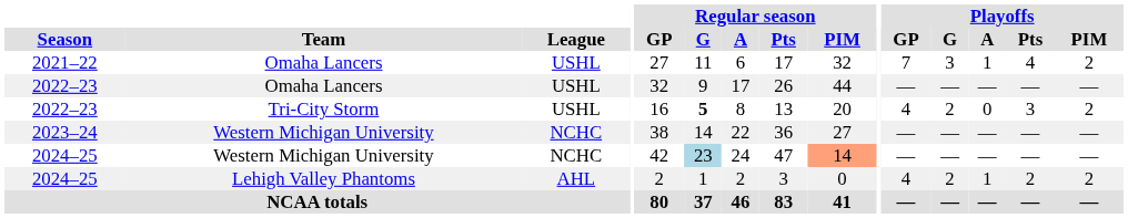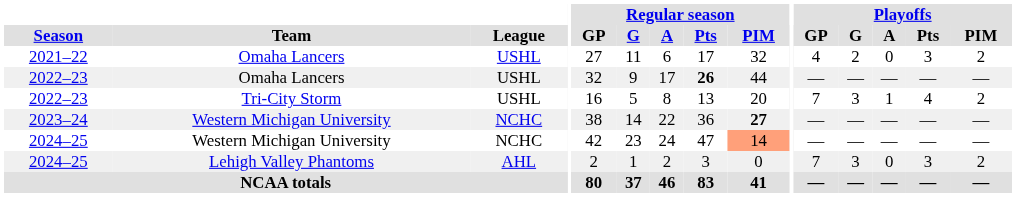2021–22 | Playoffs / GP: 7 -> 4
2021–22 | Playoffs / G: 3 -> 2
2021–22 | Playoffs / A: 1 -> 0
2021–22 | Playoffs / Pts: 4 -> 3
2022–23 / Omaha Lancers | Regular season / Pts: normal -> bold
2022–23 / Tri-City Storm | Regular season / G: bold -> normal
2022–23 / Tri-City Storm | Playoffs / GP: 4 -> 7
2022–23 / Tri-City Storm | Playoffs / G: 2 -> 3
2022–23 / Tri-City Storm | Playoffs / A: 0 -> 1
2022–23 / Tri-City Storm | Playoffs / Pts: 3 -> 4
2023–24 | Regular season / PIM: normal -> bold
2024–25 / Western Michigan University | Regular season / G: lightblue background -> no background
2024–25 / Lehigh Valley Phantoms | Playoffs / GP: 4 -> 7
2024–25 / Lehigh Valley Phantoms | Playoffs / G: 2 -> 3
2024–25 / Lehigh Valley Phantoms | Playoffs / A: 1 -> 0
2024–25 / Lehigh Valley Phantoms | Playoffs / Pts: 2 -> 3
